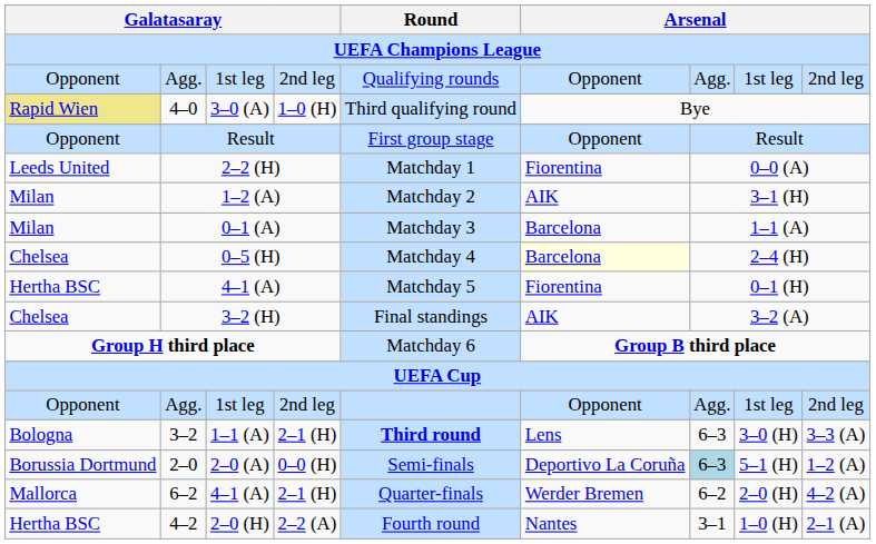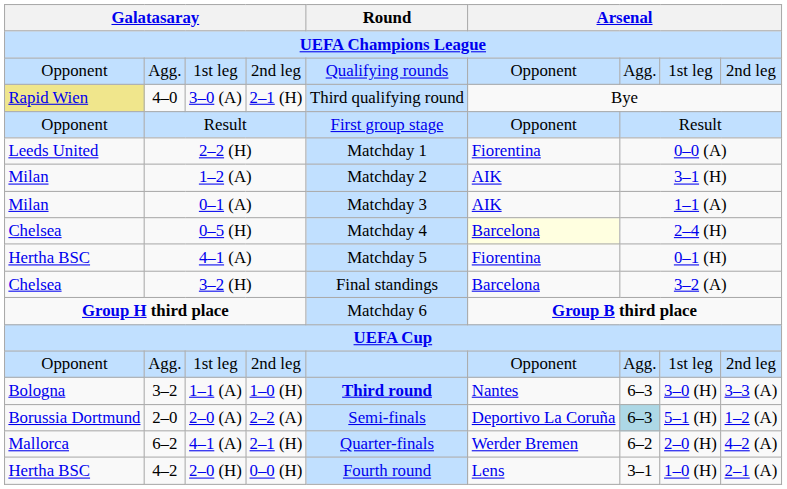4–0 | column 4: 1–0 (H) -> 2–1 (H)
0–1 (A) | column 6: Barcelona -> AIK
3–2 (H) | column 6: AIK -> Barcelona
3–2 | column 4: 2–1 (H) -> 1–0 (H)
3–2 | column 6: Lens -> Nantes
2–0 | column 4: 0–0 (H) -> 2–2 (A)
4–2 | column 4: 2–2 (A) -> 0–0 (H)
4–2 | column 6: Nantes -> Lens
